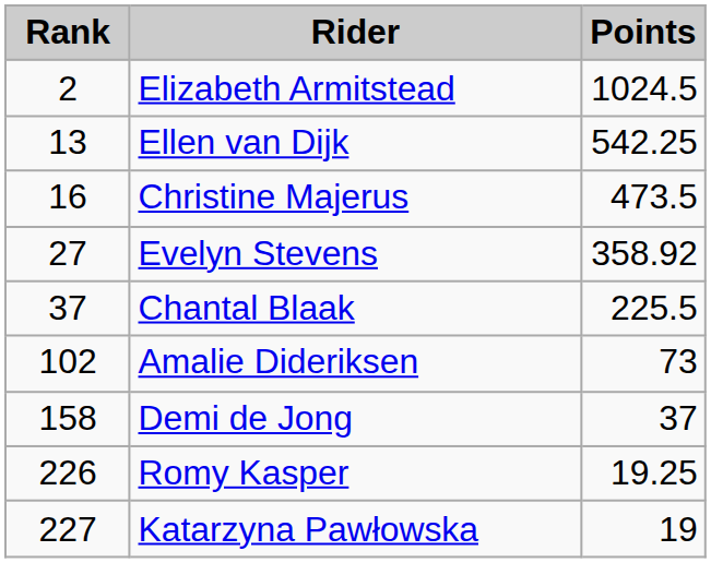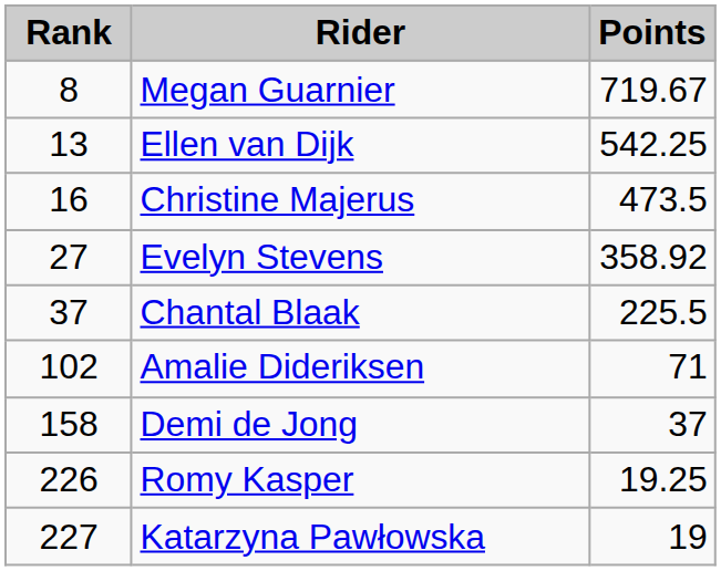- row: 2 | Elizabeth Armitstead | 1024.5
+ row: 8 | Megan Guarnier | 719.67
Amalie Dideriksen | Points: 73 -> 71
